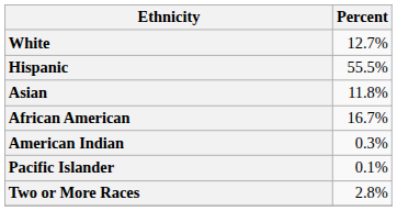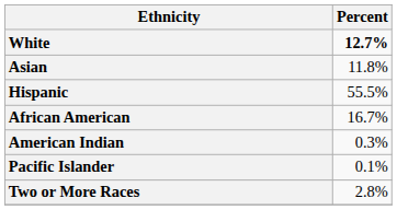White | Percent: normal -> bold
rows swapped: Asian <-> Hispanic
